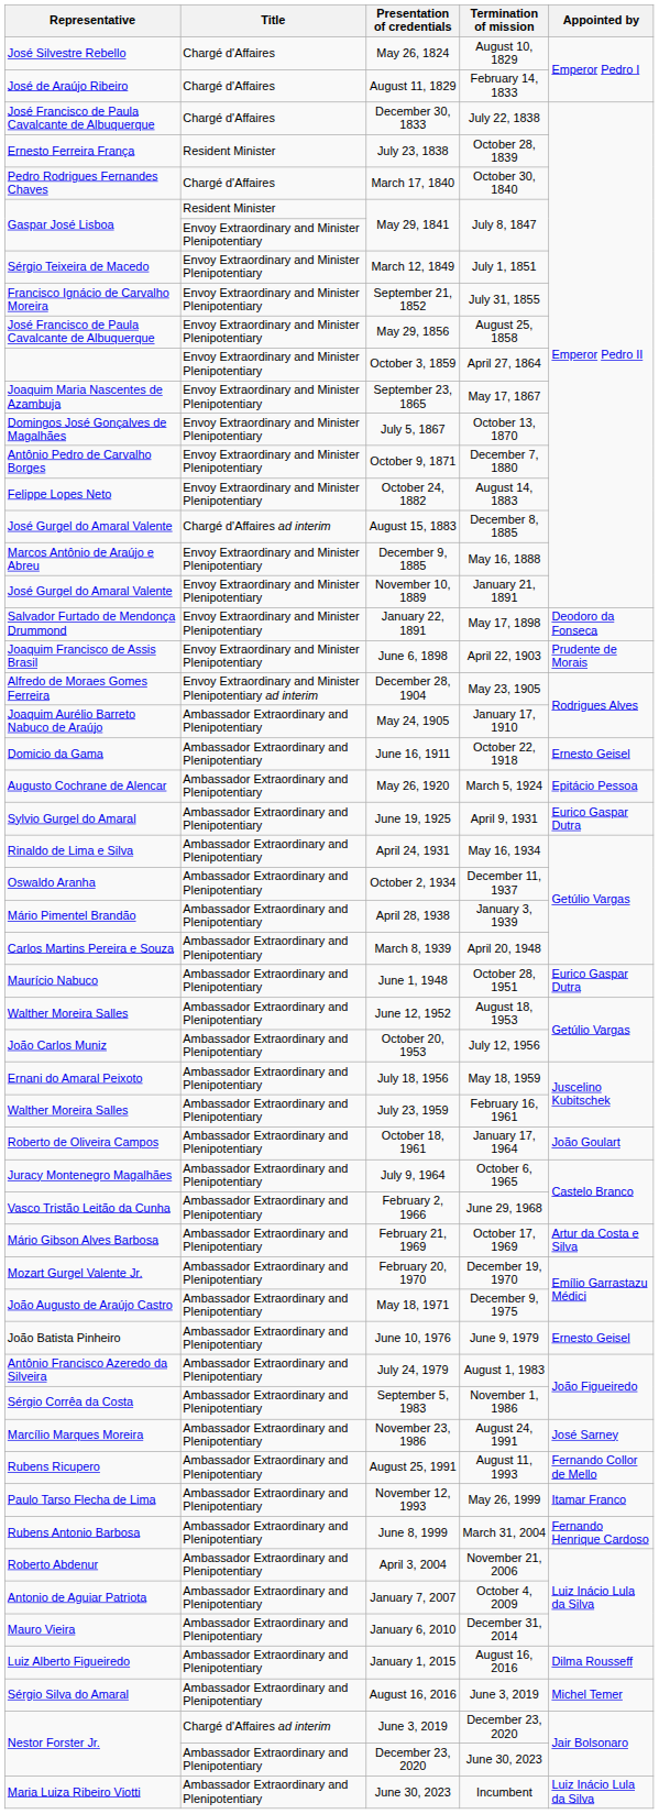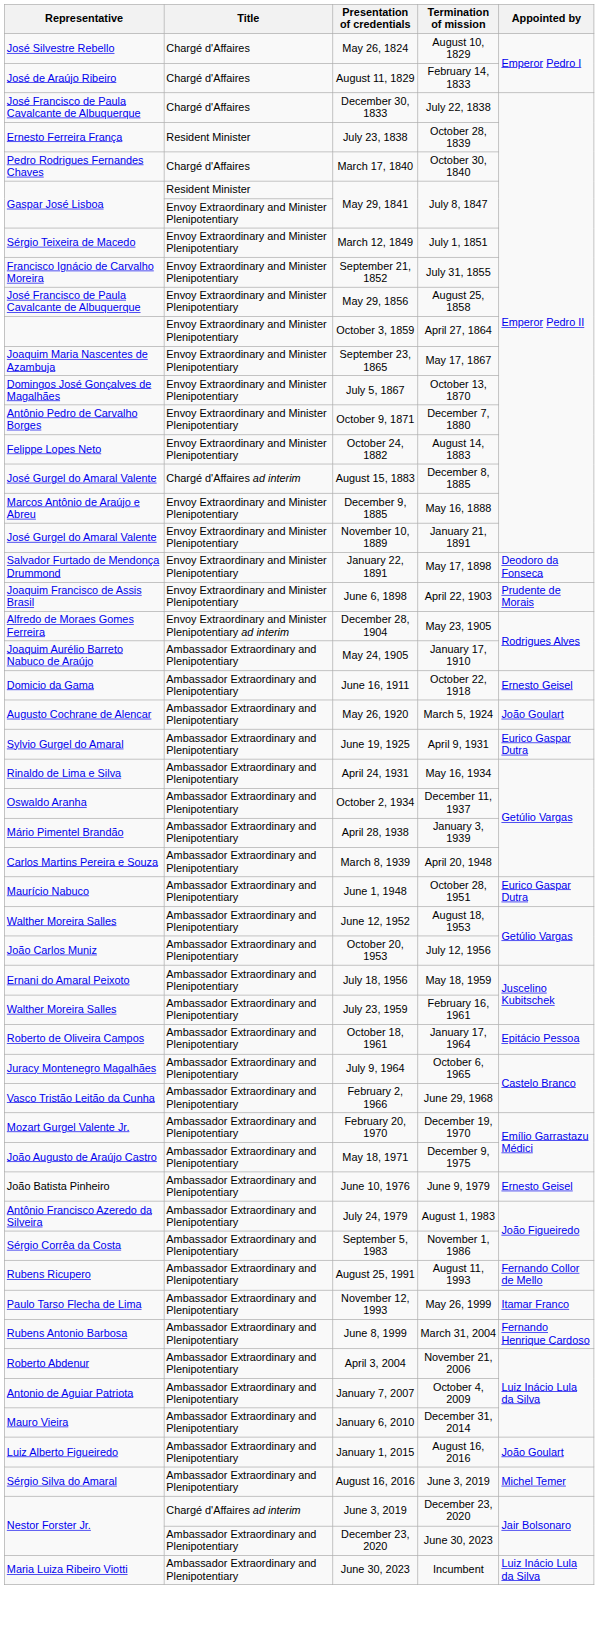May 26, 1920 | Appointed by: Epitácio Pessoa -> João Goulart
October 18, 1961 | Appointed by: João Goulart -> Epitácio Pessoa
- row: Mário Gibson Alves Barbosa | Ambassador Extraordinary and Plenipotentiary | February 21, 1969 | October 17, 1969 | Artur da Costa e Silva
- row: Marcílio Marques Moreira | Ambassador Extraordinary and Plenipotentiary | November 23, 1986 | August 24, 1991 | José Sarney
January 1, 2015 | Appointed by: Dilma Rousseff -> João Goulart
